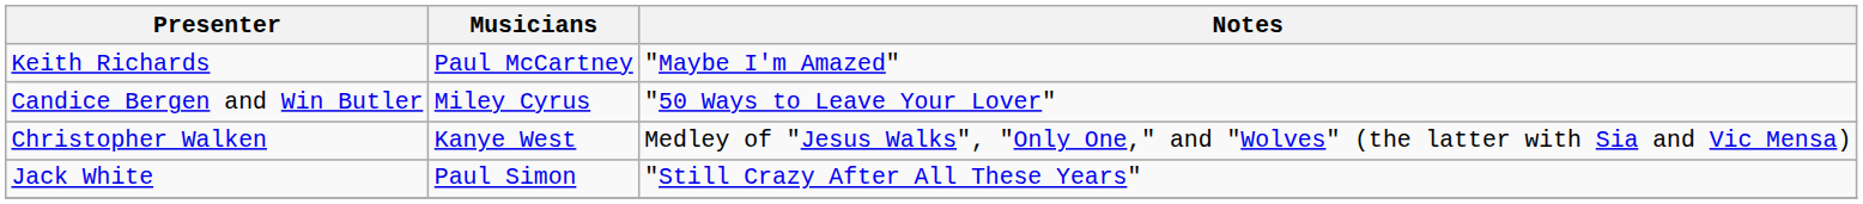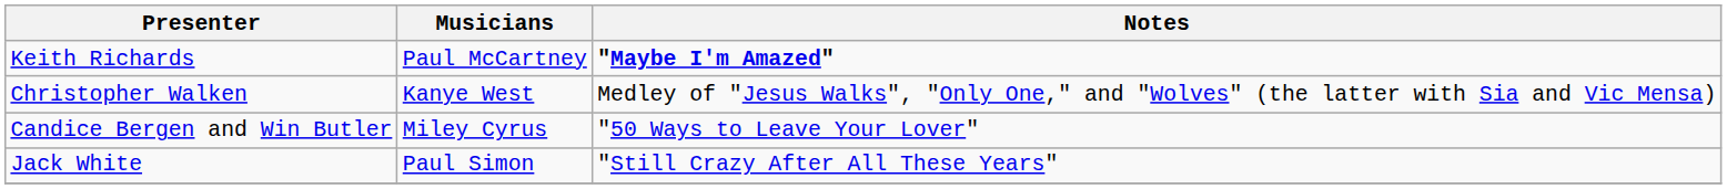Keith Richards | Notes: normal -> bold
rows swapped: Candice Bergen and Win Butler <-> Christopher Walken
